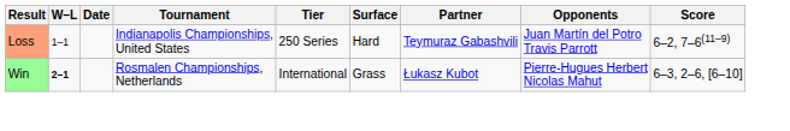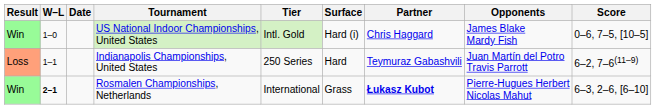+ row: Win | 1–0 | US National Indoor Championships, United States | Intl. Gold | Hard (i) | Chris Haggard | James Blake Mardy Fish | 0–6, 7–5, [10–5]
Rosmalen Championships, Netherlands | Partner: normal -> bold
